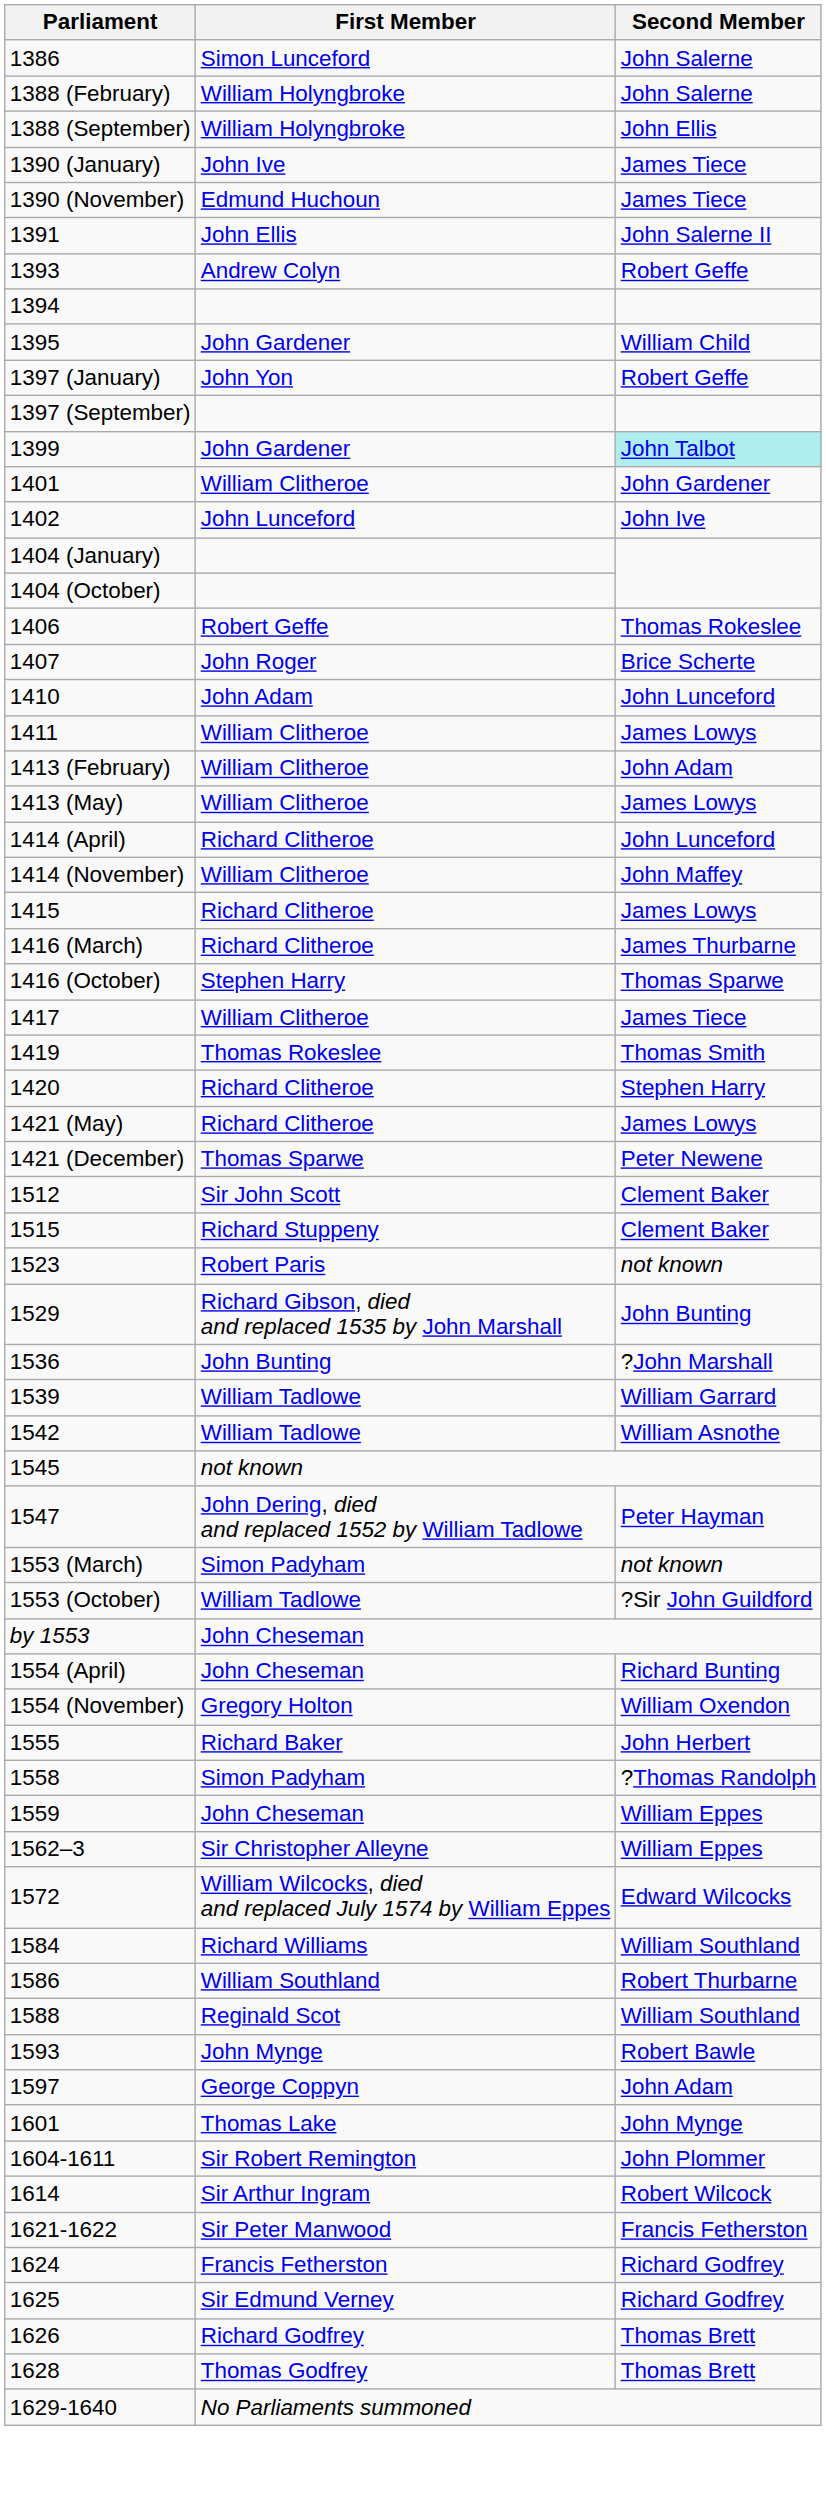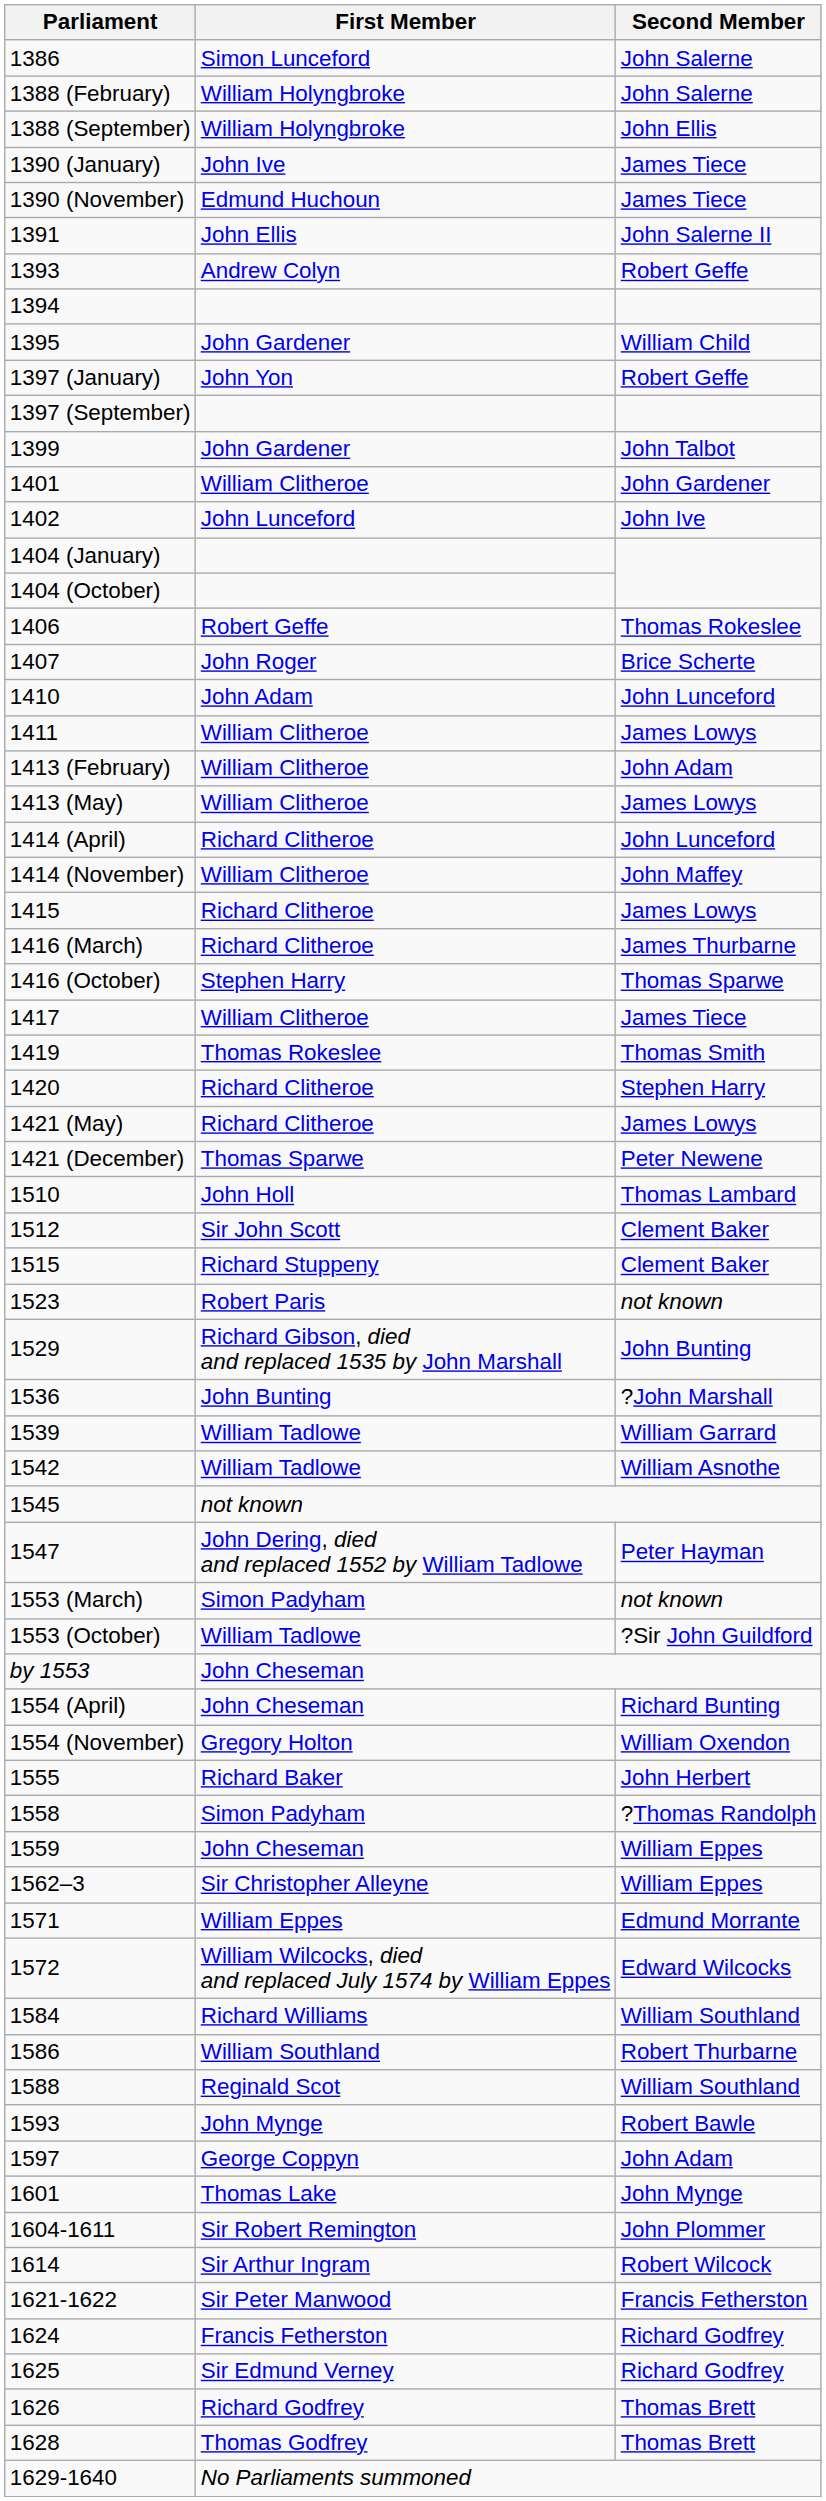1399 | Second Member: paleturquoise background -> no background
+ row: 1510 | John Holl | Thomas Lambard
+ row: 1571 | William Eppes | Edmund Morrante
